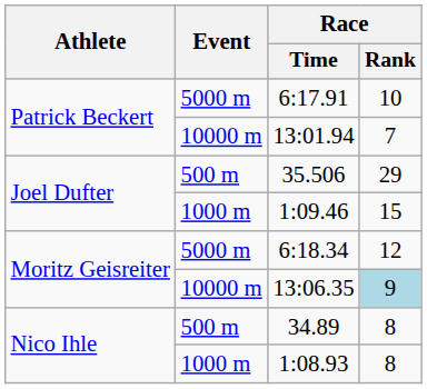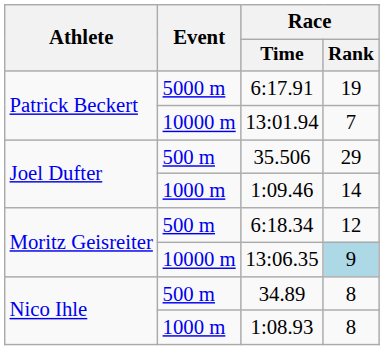6:17.91 | Race / Rank: 10 -> 19
1:09.46 | Race / Rank: 15 -> 14
6:18.34 | Event: 5000 m -> 500 m
